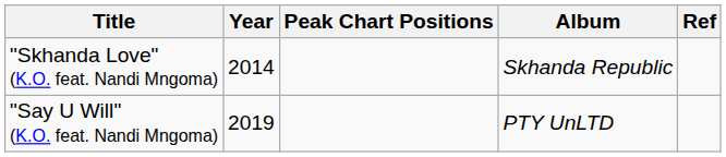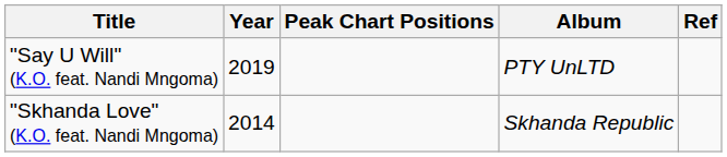rows swapped: "Skhanda Love" (K.O. feat. Nandi Mngoma) <-> "Say U Will" (K.O. feat. Nandi Mngoma)
